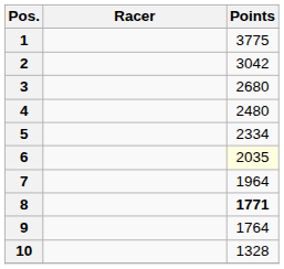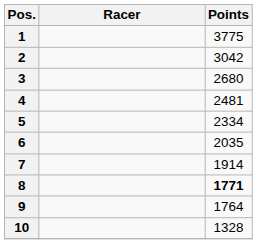4 | Points: 2480 -> 2481
6 | Points: lightyellow background -> no background
7 | Points: 1964 -> 1914
